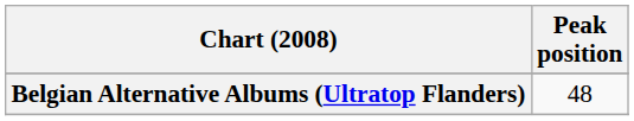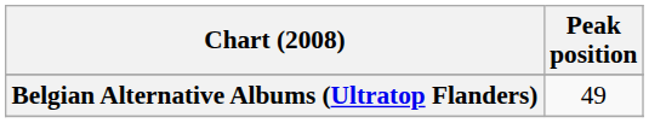Belgian Alternative Albums (Ultratop Flanders) | Peak position: 48 -> 49
